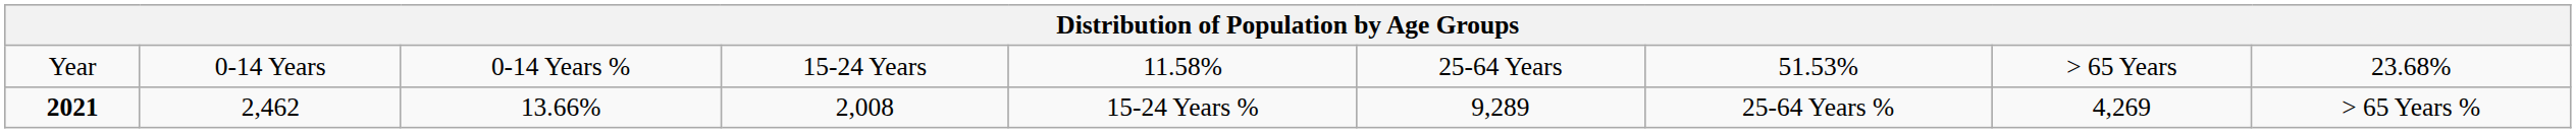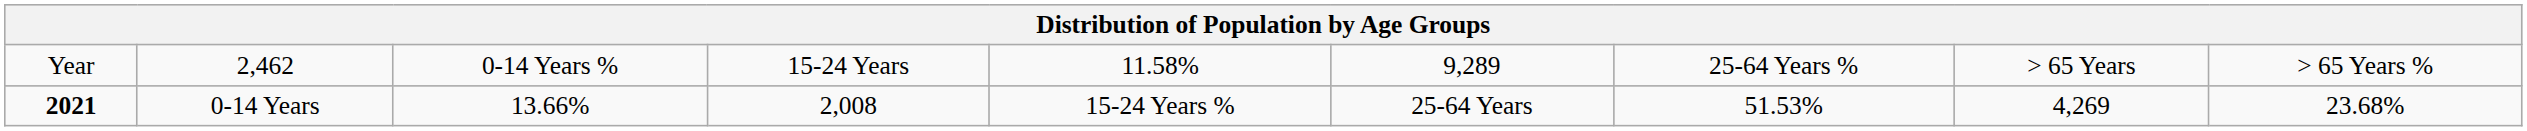Year | column 2: 0-14 Years -> 2,462
Year | column 6: 25-64 Years -> 9,289
Year | column 7: 51.53% -> 25-64 Years %
Year | column 9: 23.68% -> > 65 Years %
2021 | column 2: 2,462 -> 0-14 Years
2021 | column 6: 9,289 -> 25-64 Years
2021 | column 7: 25-64 Years % -> 51.53%
2021 | column 9: > 65 Years % -> 23.68%
